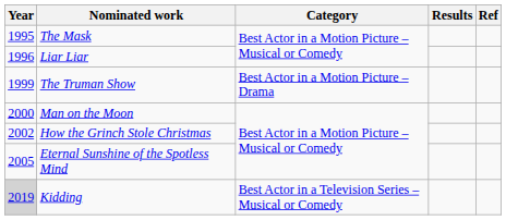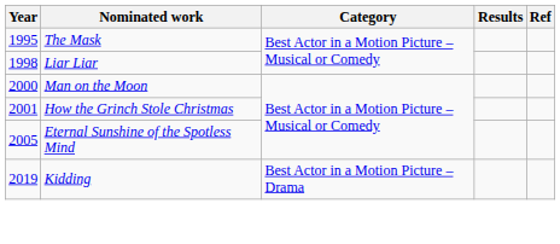Liar Liar | Year: 1996 -> 1998
- row: 1999 | The Truman Show | Best Actor in a Motion Picture – Drama
How the Grinch Stole Christmas | Year: 2002 -> 2001
Kidding | Year: lightgrey background -> no background
Kidding | Category: Best Actor in a Television Series – Musical or Comedy -> Best Actor in a Motion Picture – Drama
